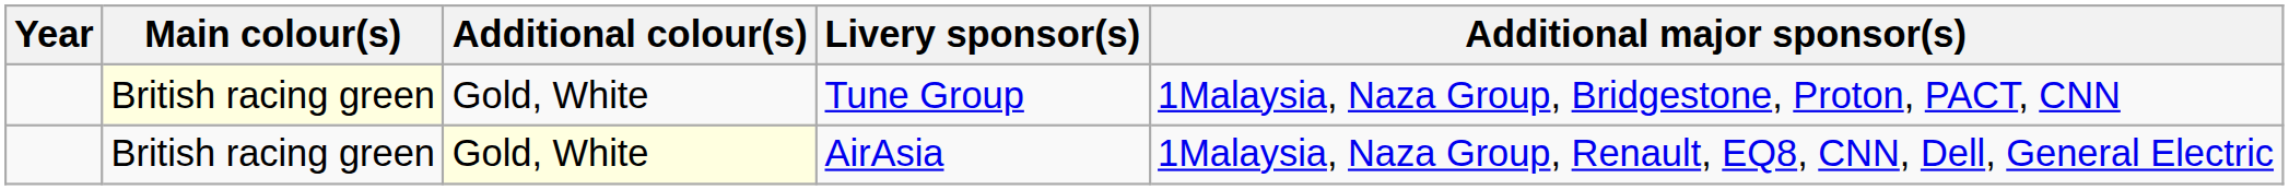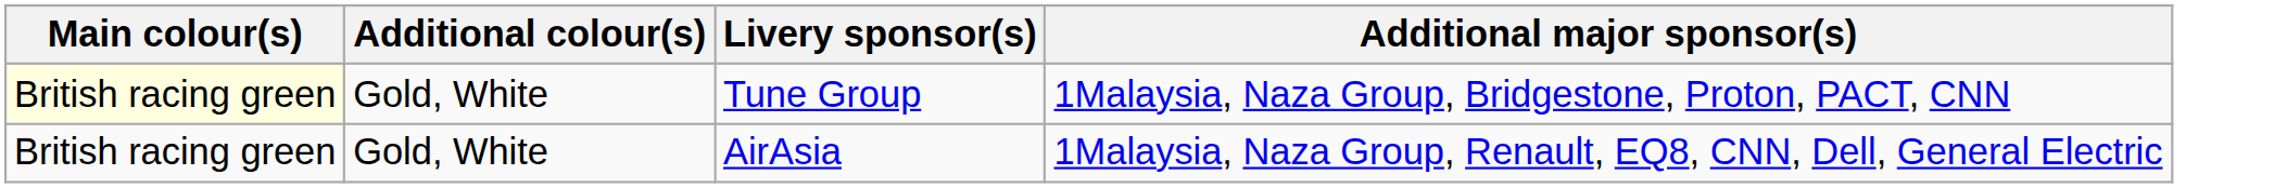- column: Year
AirAsia | Additional colour(s): lightyellow background -> no background
